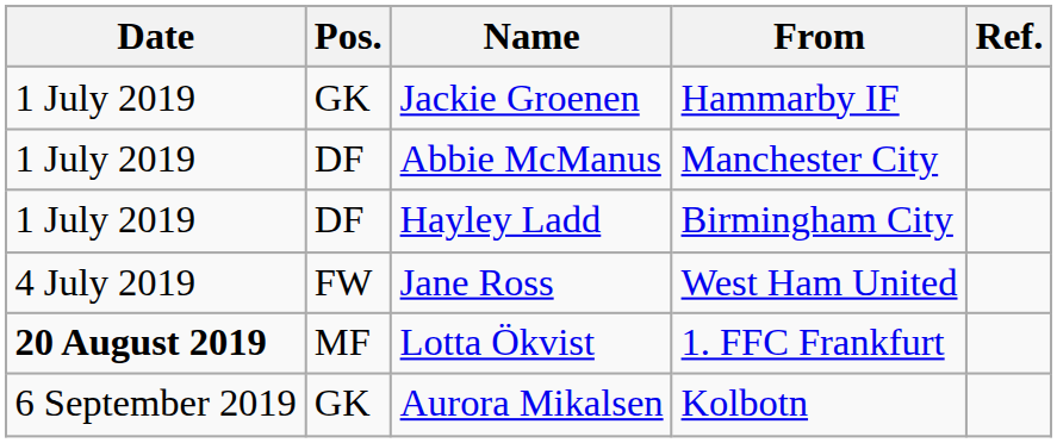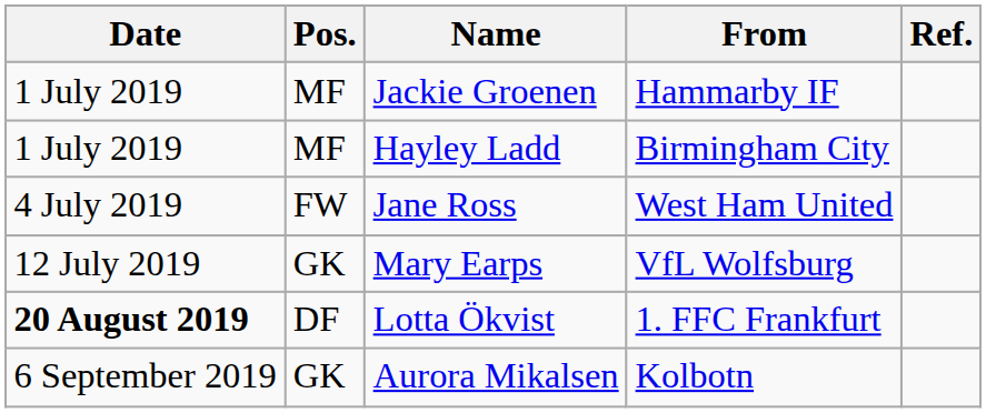Jackie Groenen | Pos.: GK -> MF
- row: 1 July 2019 | DF | Abbie McManus | Manchester City
Hayley Ladd | Pos.: DF -> MF
+ row: 12 July 2019 | GK | Mary Earps | VfL Wolfsburg
Lotta Ökvist | Pos.: MF -> DF
